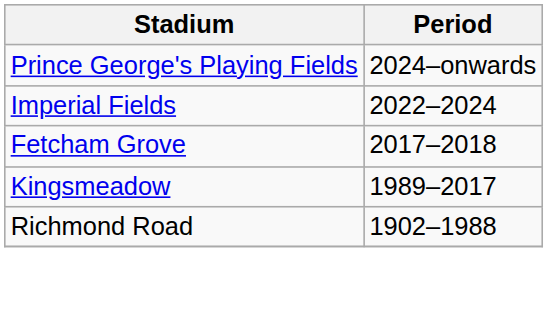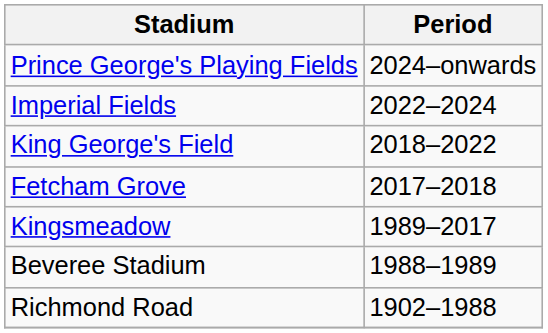+ row: King George's Field | 2018–2022
+ row: Beveree Stadium | 1988–1989
